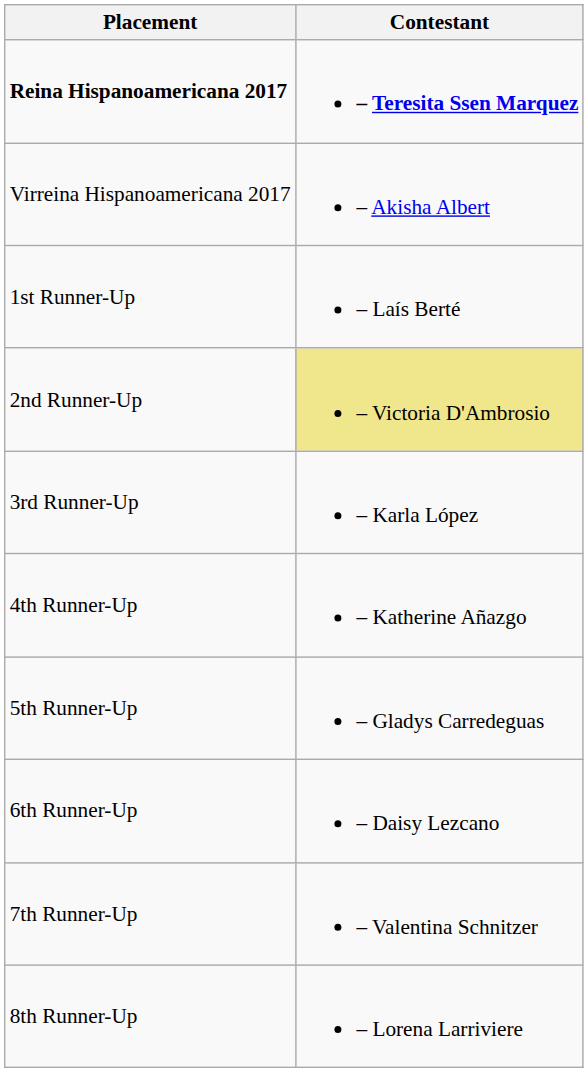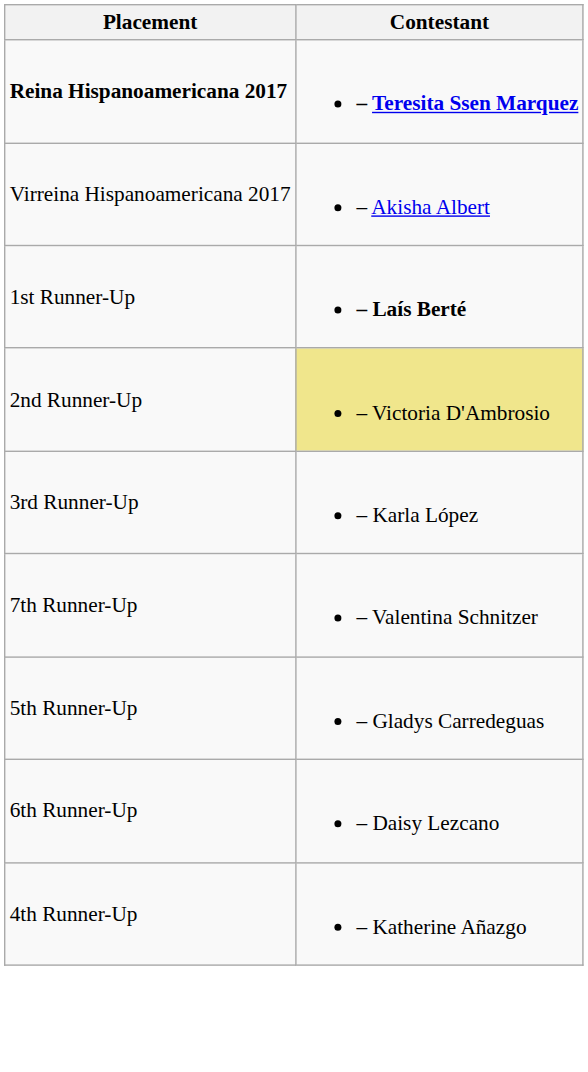1st Runner-Up | Contestant: normal -> bold
rows swapped: 4th Runner-Up <-> 7th Runner-Up
- row: 8th Runner-Up | – Lorena Larriviere
